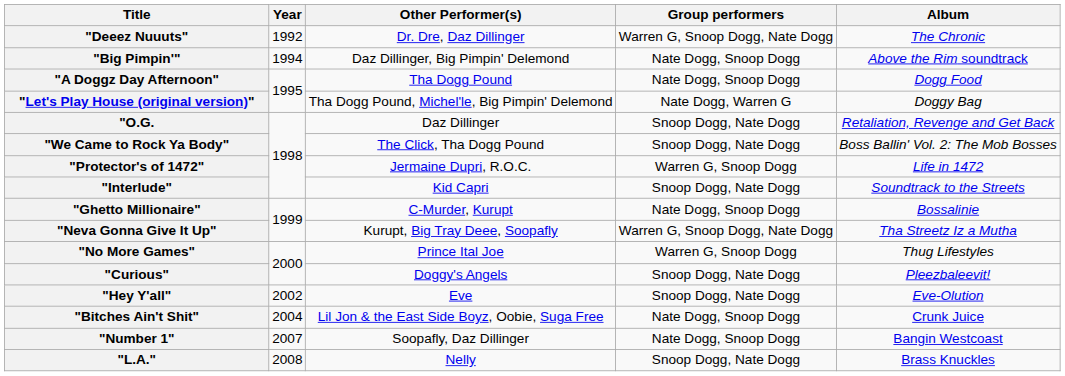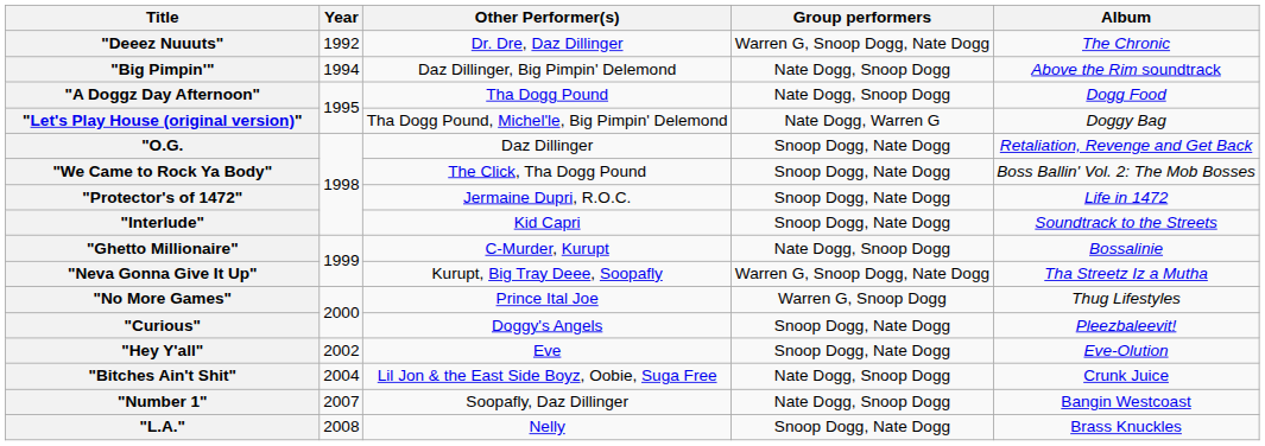"Protector's of 1472" | Group performers: Warren G, Snoop Dogg -> Snoop Dogg, Nate Dogg
